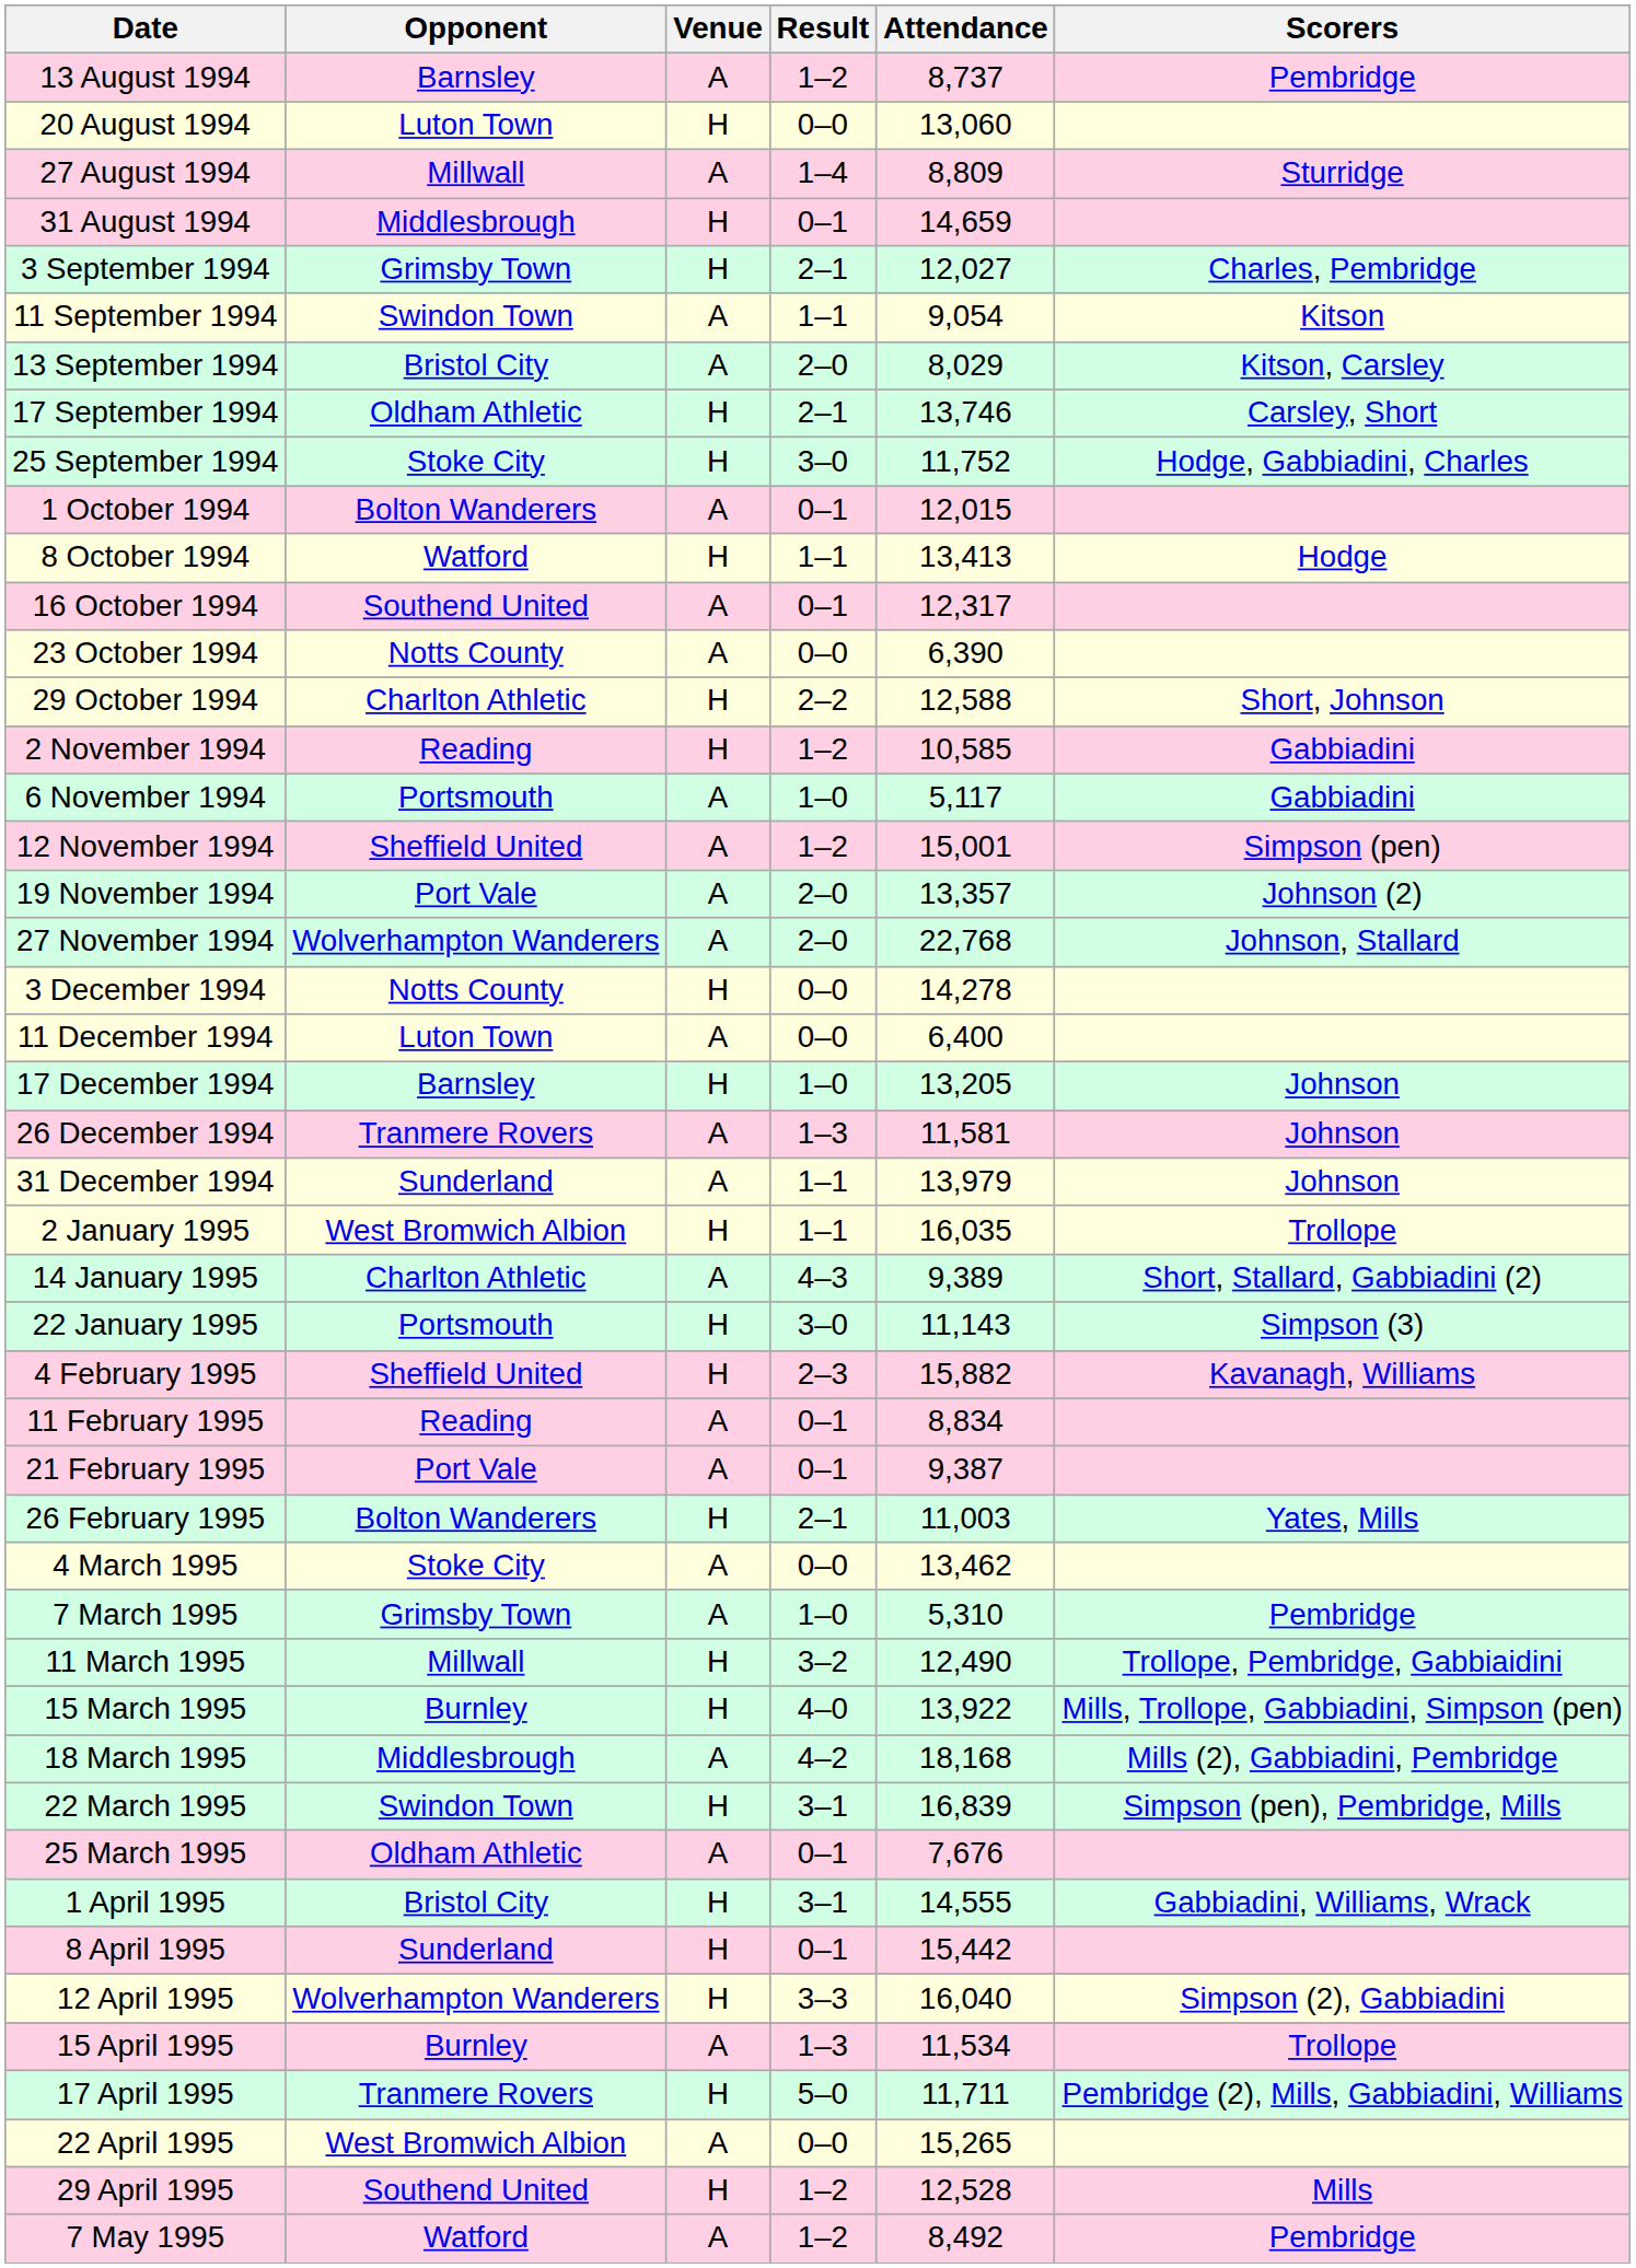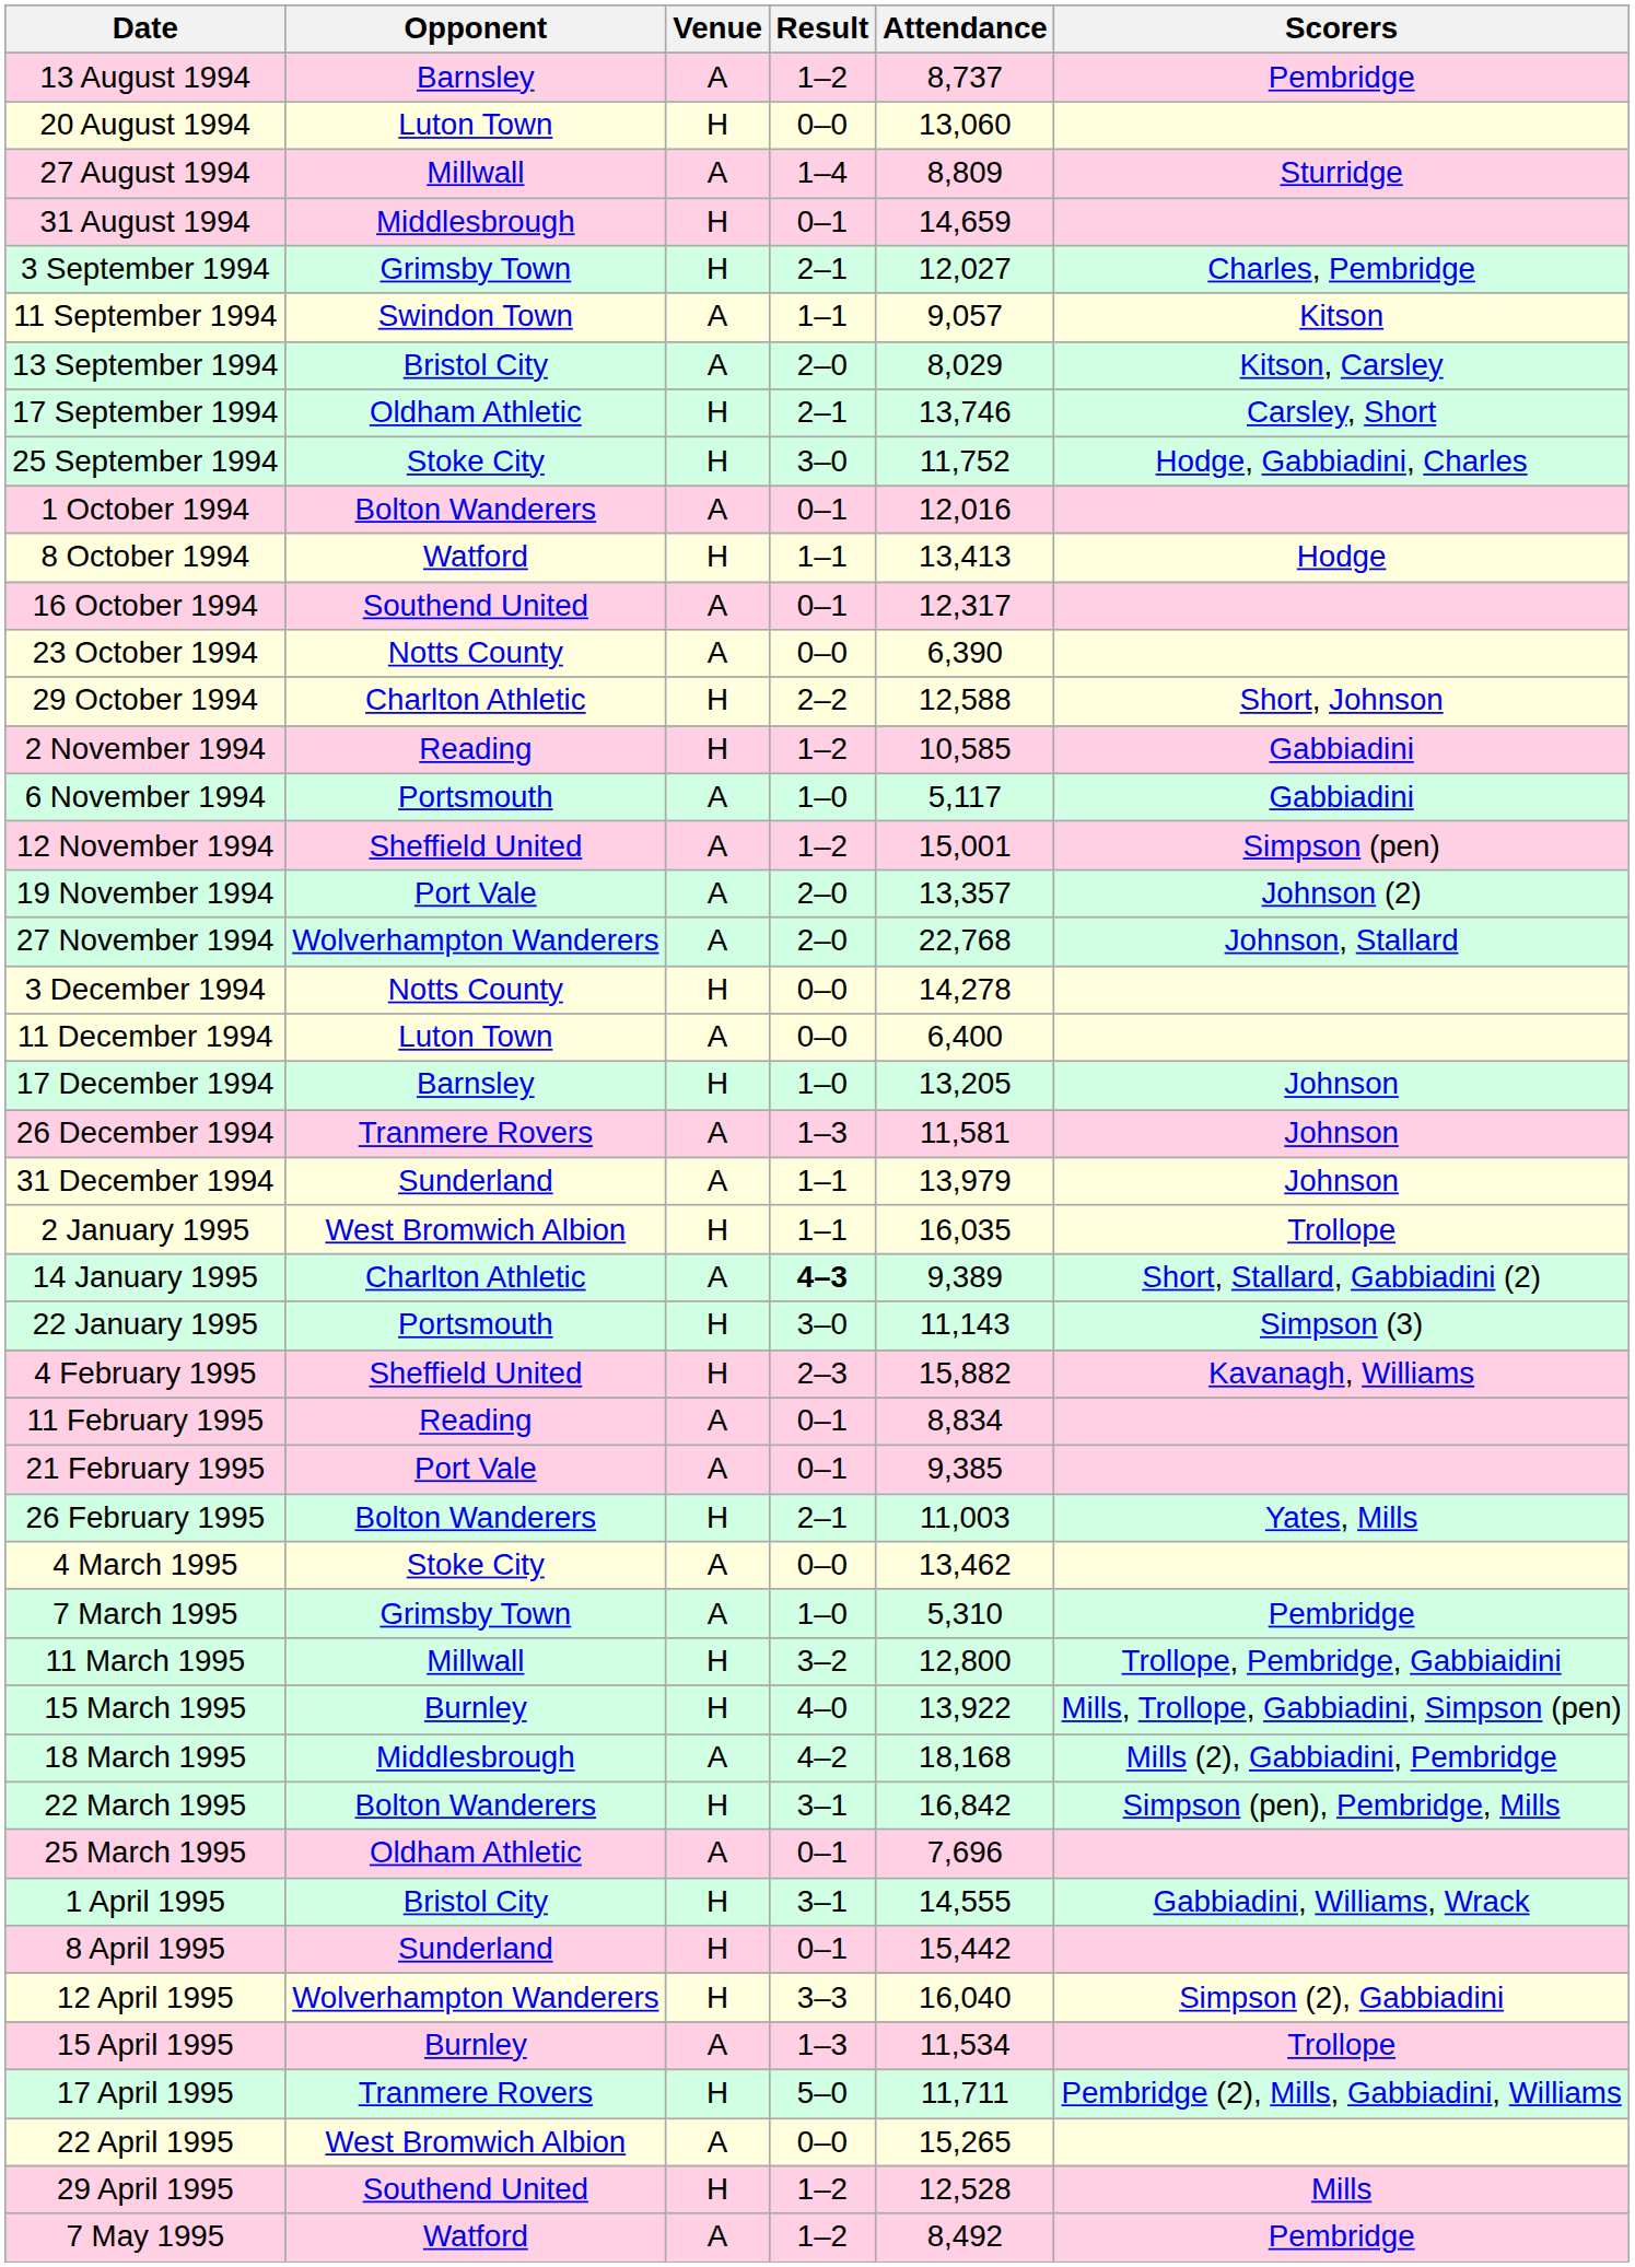11 September 1994 | Attendance: 9,054 -> 9,057
1 October 1994 | Attendance: 12,015 -> 12,016
14 January 1995 | Result: normal -> bold
21 February 1995 | Attendance: 9,387 -> 9,385
11 March 1995 | Attendance: 12,490 -> 12,800
22 March 1995 | Opponent: Swindon Town -> Bolton Wanderers
22 March 1995 | Attendance: 16,839 -> 16,842
25 March 1995 | Attendance: 7,676 -> 7,696
